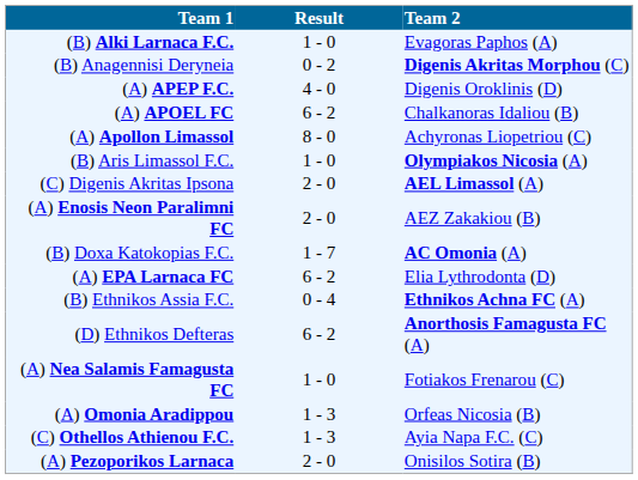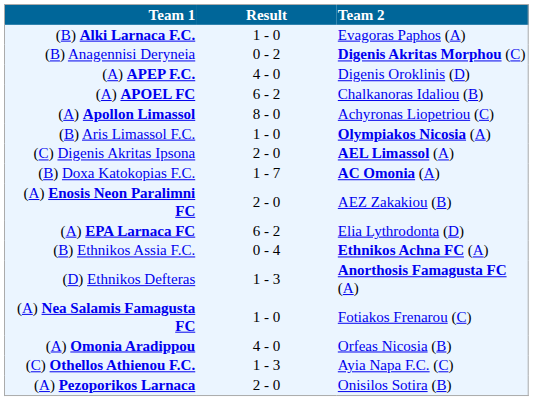rows swapped: (B) Doxa Katokopias F.C. <-> (A) Enosis Neon Paralimni FC
(D) Ethnikos Defteras | Result: 6 - 2 -> 1 - 3
(A) Omonia Aradippou | Result: 1 - 3 -> 4 - 0
